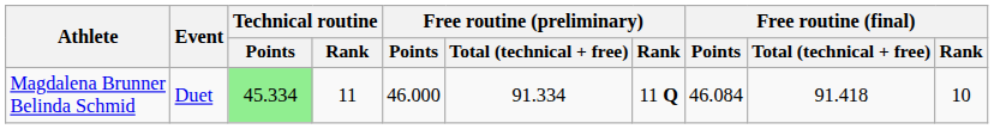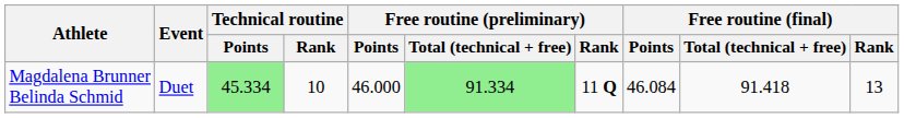Magdalena Brunner Belinda Schmid | Technical routine / Rank: 11 -> 10
Magdalena Brunner Belinda Schmid | Free routine (preliminary) / Total (technical + free): no background -> lightgreen background
Magdalena Brunner Belinda Schmid | Free routine (final) / Rank: 10 -> 13
